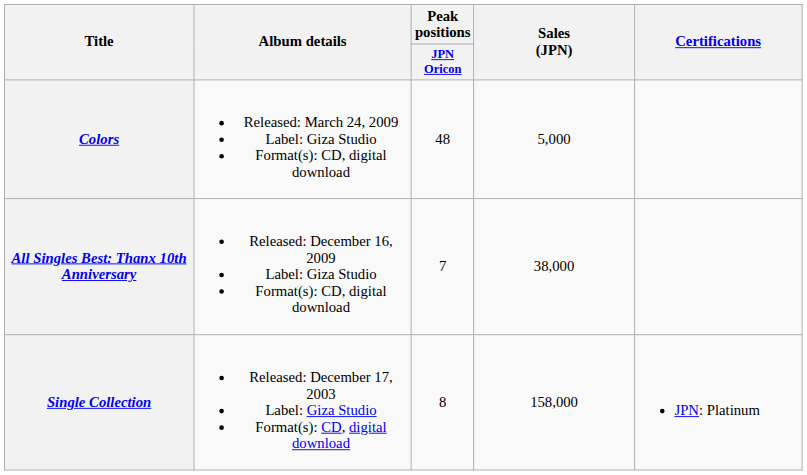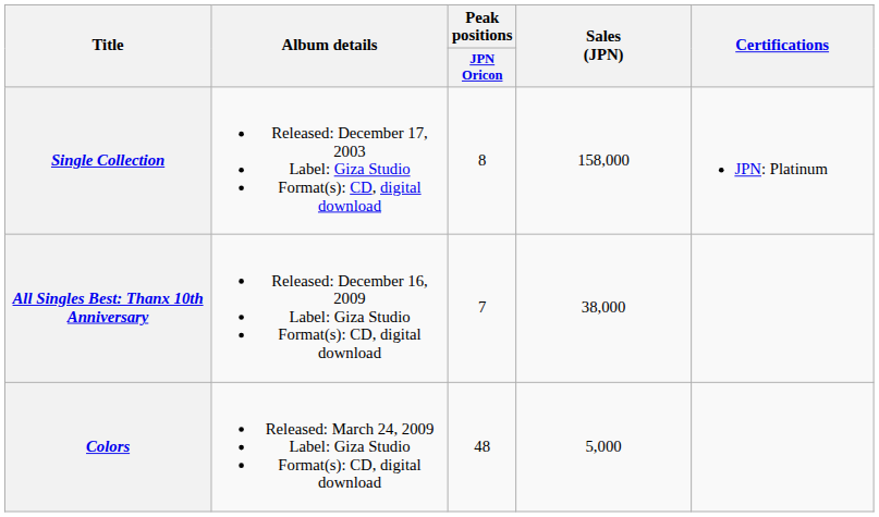rows swapped: Single Collection <-> Colors
